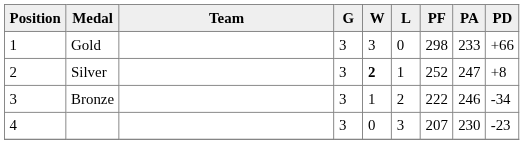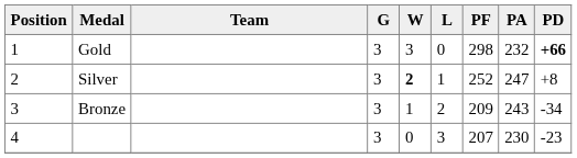Gold | PA: 233 -> 232
Gold | PD: normal -> bold
Bronze | PF: 222 -> 209
Bronze | PA: 246 -> 243
